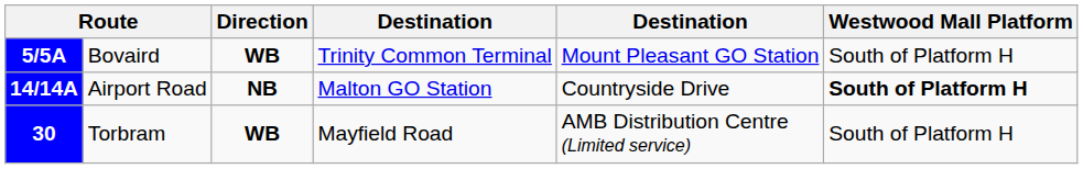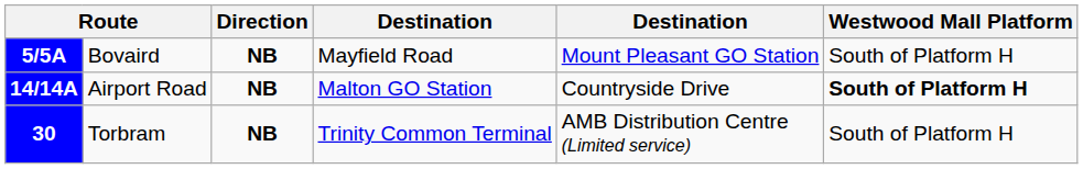5/5A | Direction: WB -> NB
5/5A | column 4: Trinity Common Terminal -> Mayfield Road
30 | Direction: WB -> NB
30 | column 4: Mayfield Road -> Trinity Common Terminal
